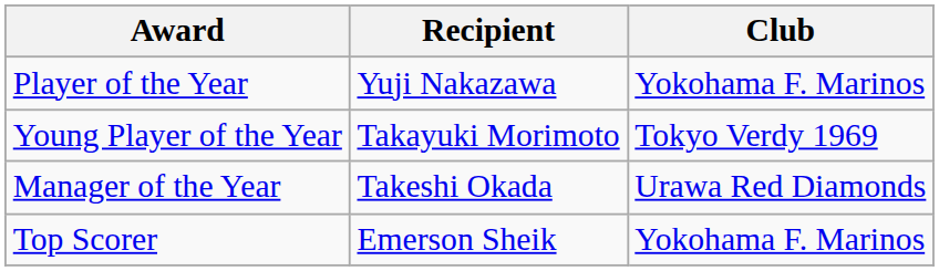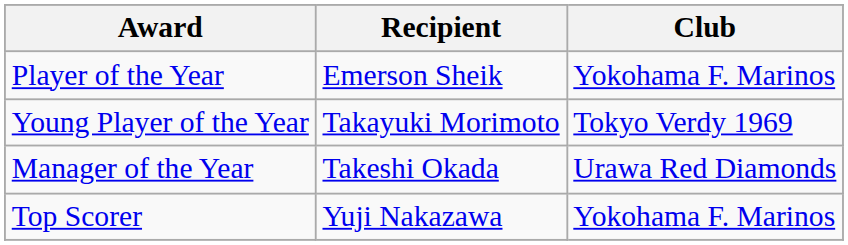Player of the Year | Recipient: Yuji Nakazawa -> Emerson Sheik
Top Scorer | Recipient: Emerson Sheik -> Yuji Nakazawa
